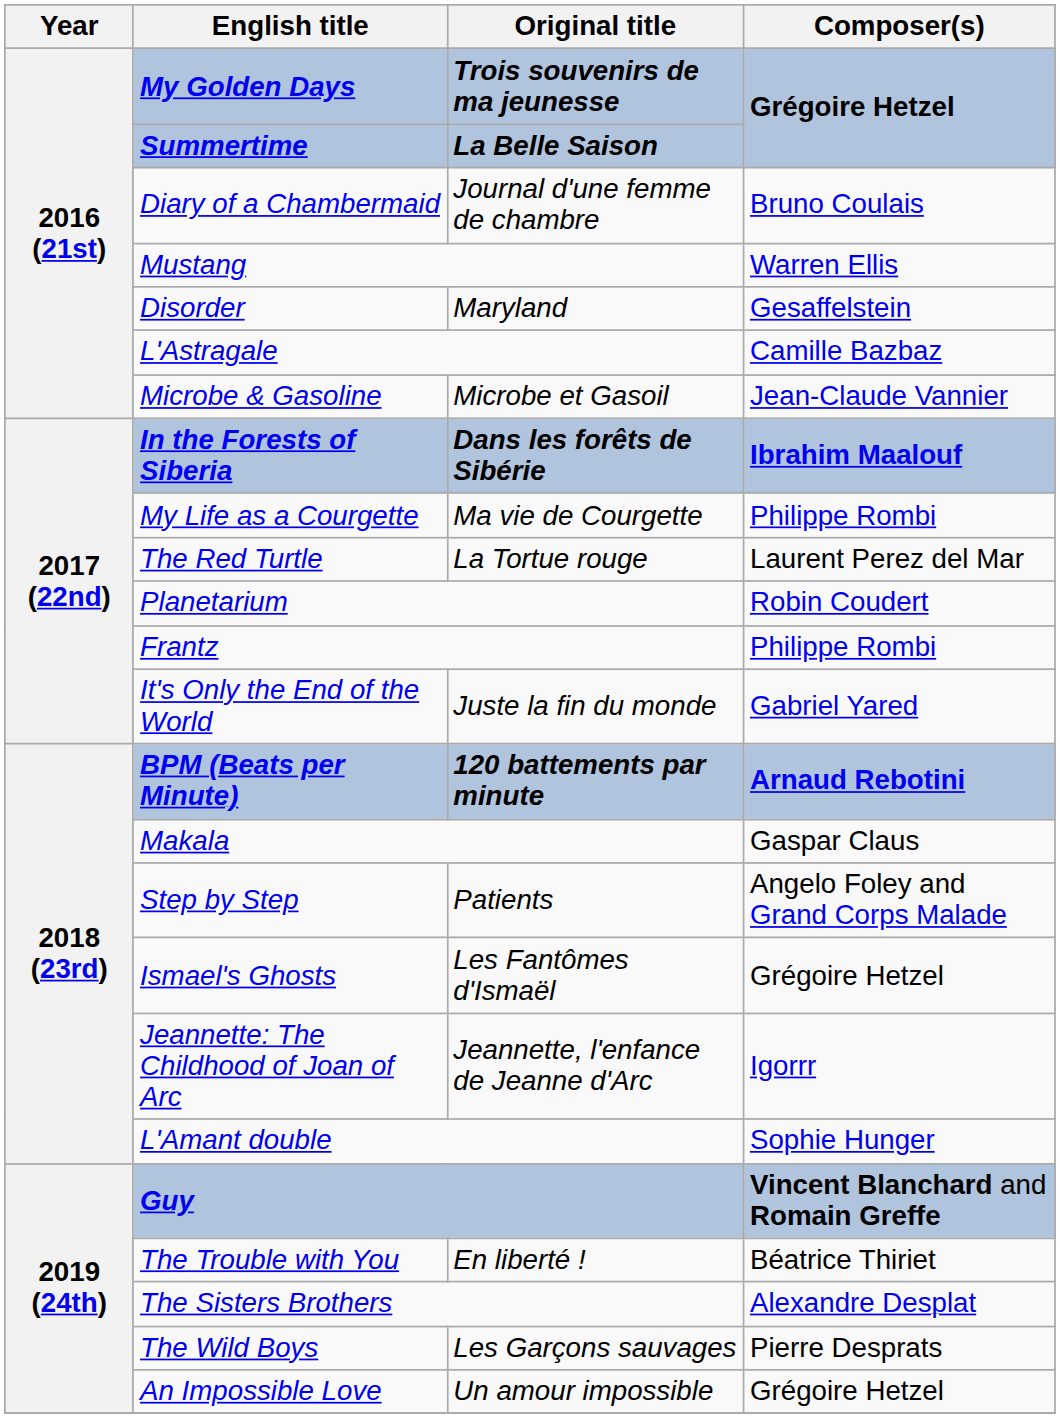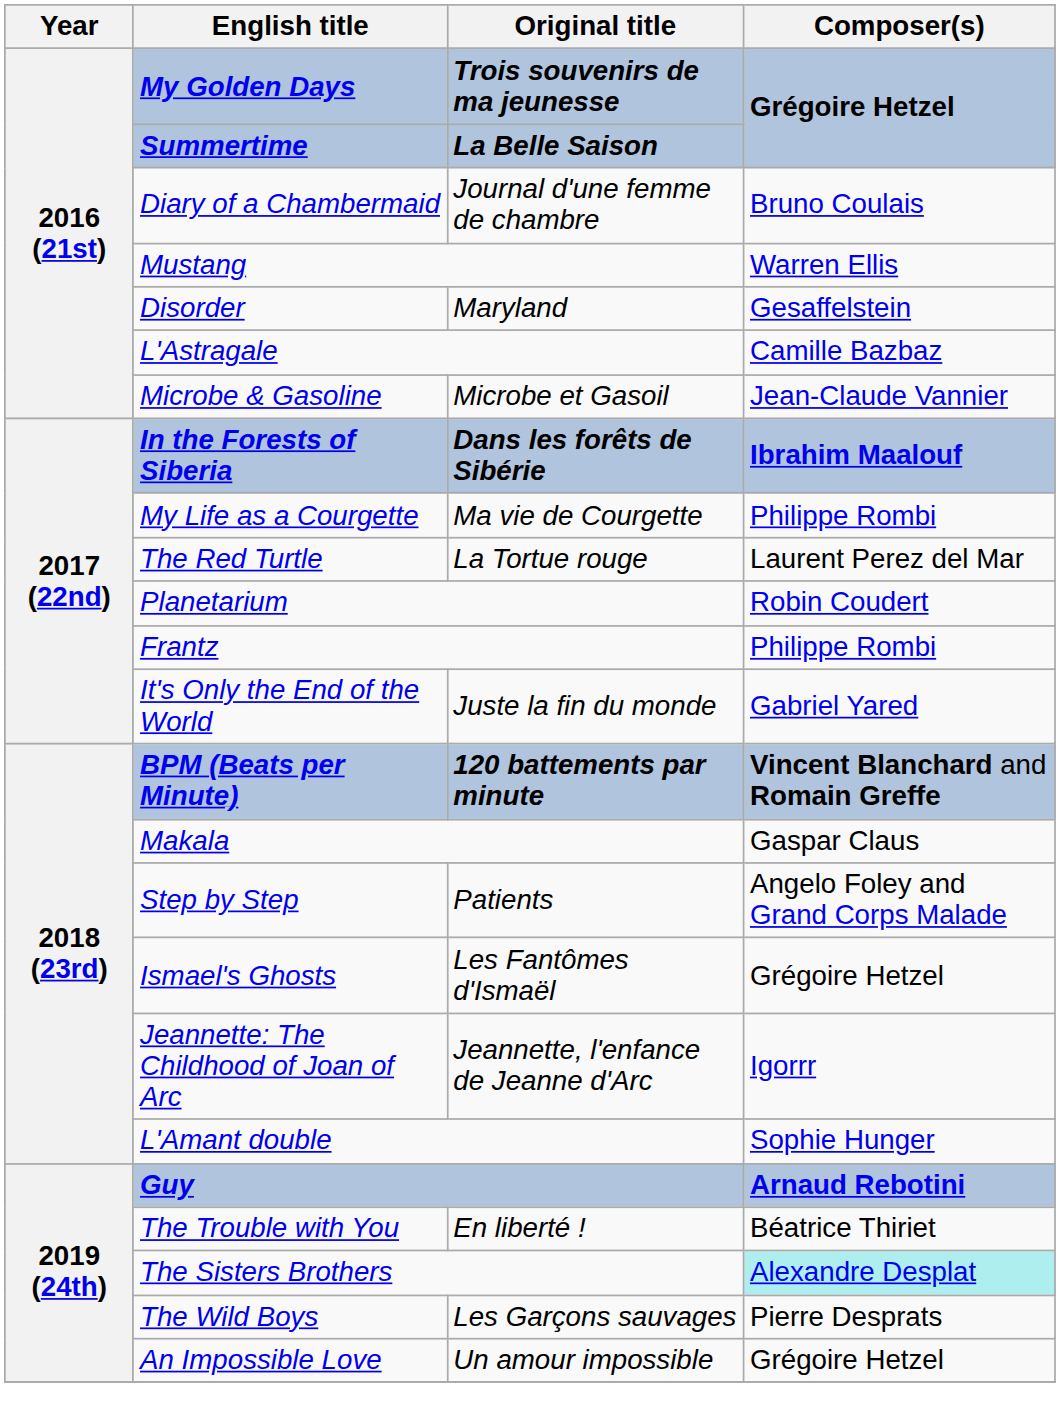BPM (Beats per Minute) | Composer(s): Arnaud Rebotini -> Vincent Blanchard and Romain Greffe
Guy | Composer(s): Vincent Blanchard and Romain Greffe -> Arnaud Rebotini
The Sisters Brothers | Composer(s): no background -> paleturquoise background
